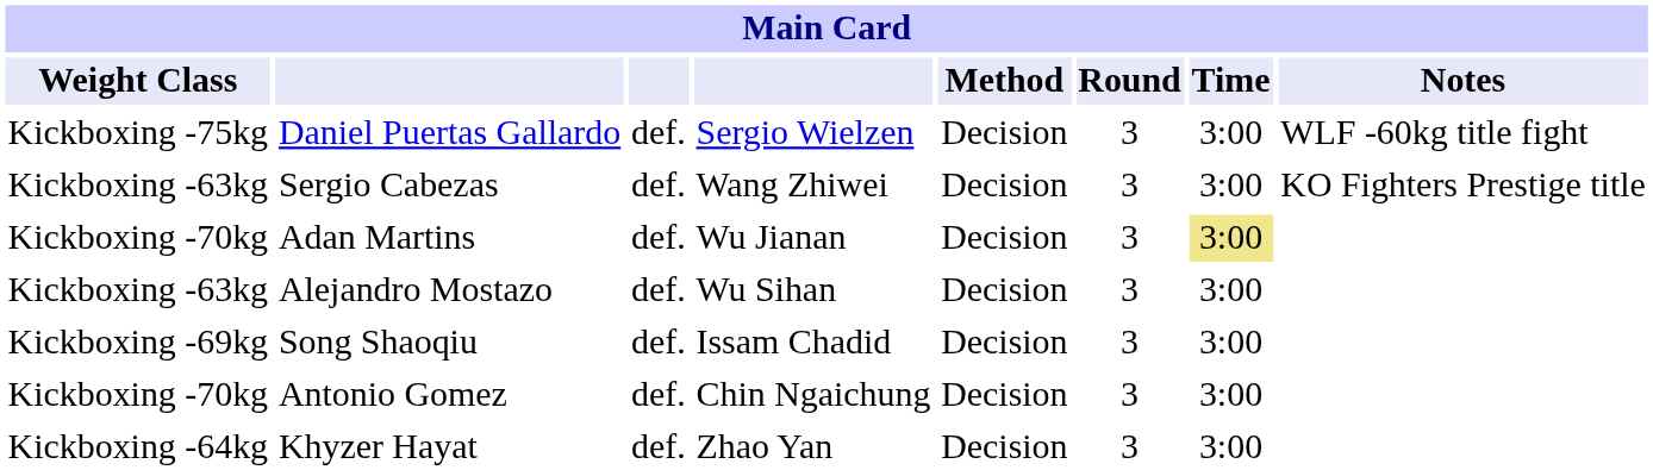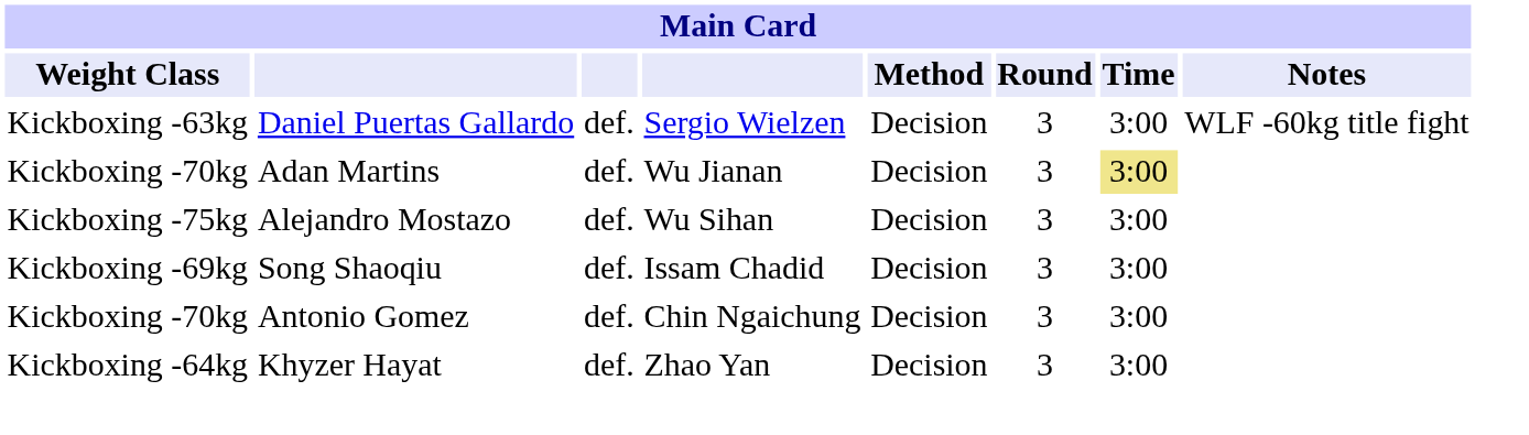Daniel Puertas Gallardo | Weight Class: Kickboxing -75kg -> Kickboxing -63kg
- row: Kickboxing -63kg | Sergio Cabezas | def. | Wang Zhiwei | Decision | 3 | 3:00 | KO Fighters Prestige title
Alejandro Mostazo | Weight Class: Kickboxing -63kg -> Kickboxing -75kg
